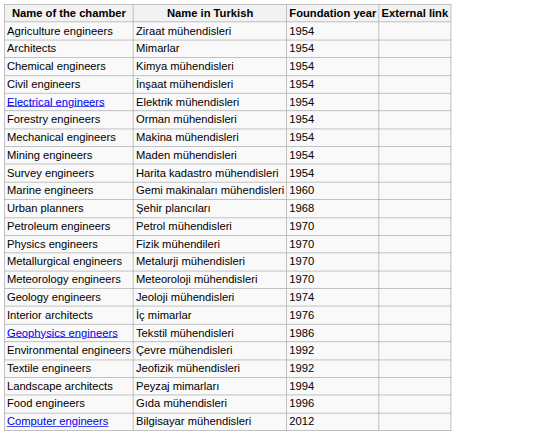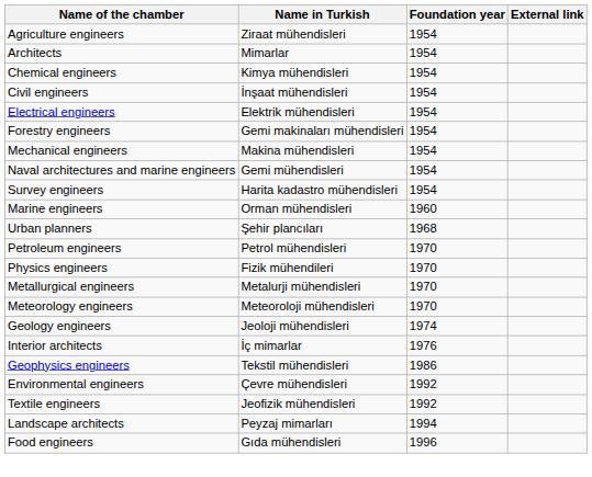Forestry engineers | Name in Turkish: Orman mühendisleri -> Gemi makinaları mühendisleri
- row: Mining engineers | Maden mühendisleri | 1954
+ row: Naval architectures and marine engineers | Gemi mühendisleri | 1954
Marine engineers | Name in Turkish: Gemi makinaları mühendisleri -> Orman mühendisleri
- row: Computer engineers | Bilgisayar mühendisleri | 2012
